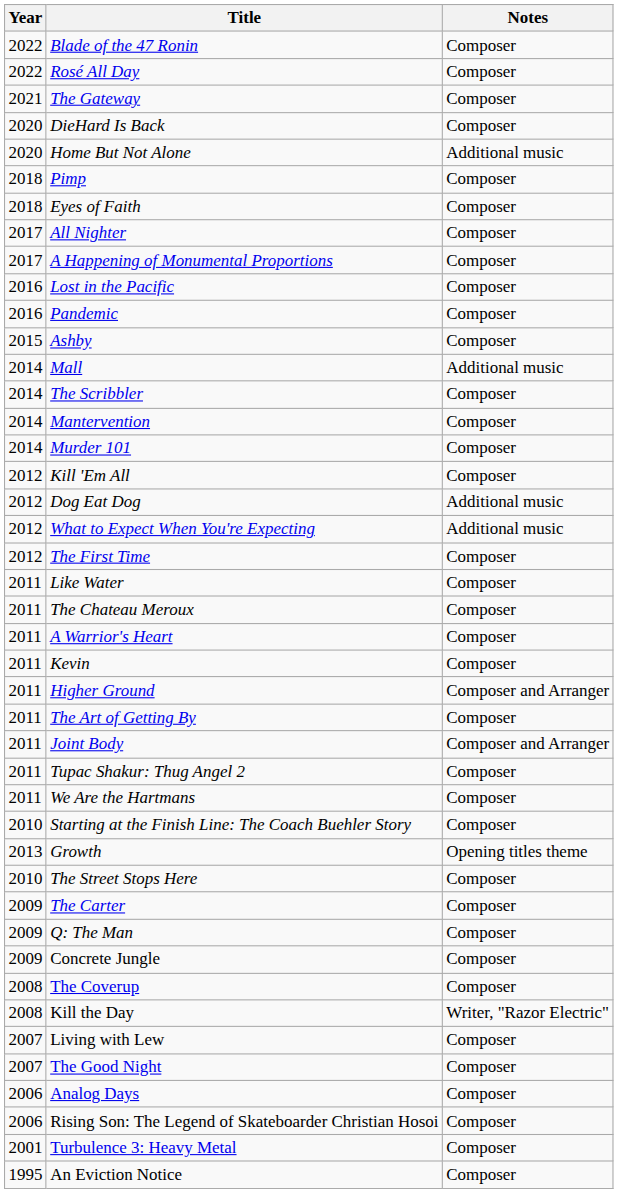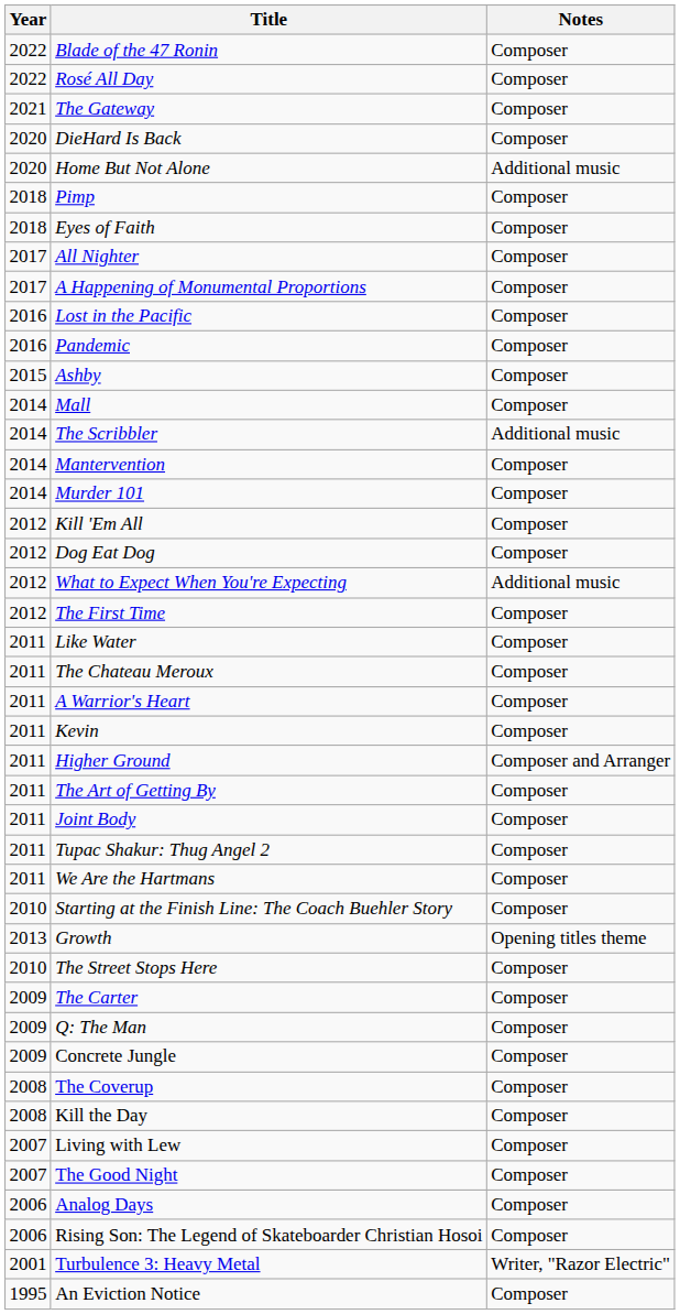Mall | Notes: Additional music -> Composer
The Scribbler | Notes: Composer -> Additional music
Dog Eat Dog | Notes: Additional music -> Composer
Joint Body | Notes: Composer and Arranger -> Composer
Kill the Day | Notes: Writer, "Razor Electric" -> Composer
Turbulence 3: Heavy Metal | Notes: Composer -> Writer, "Razor Electric"
